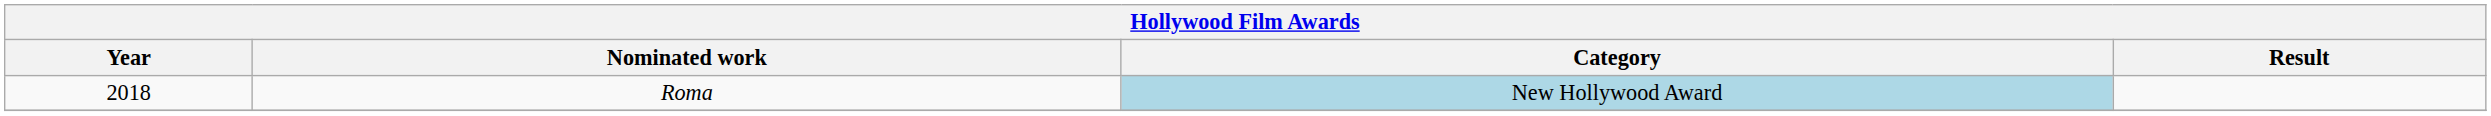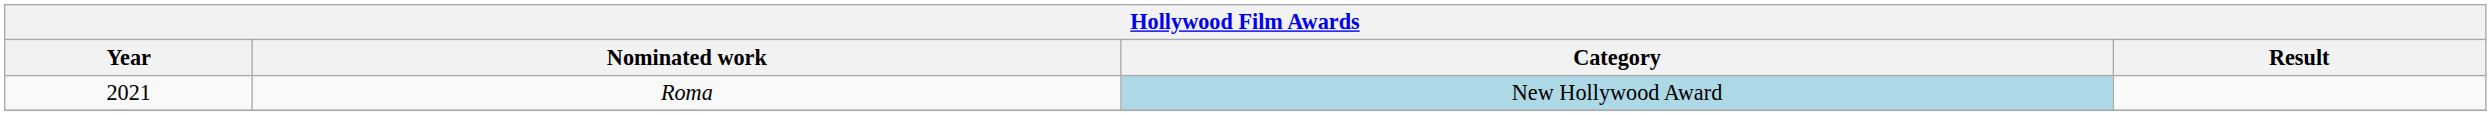Roma | Year: 2018 -> 2021
